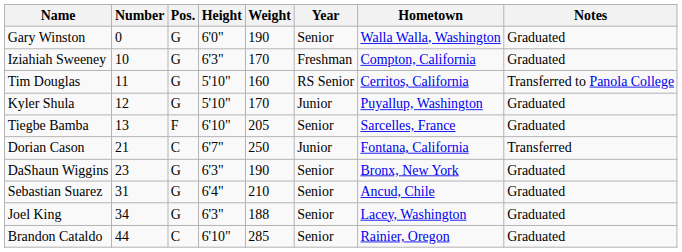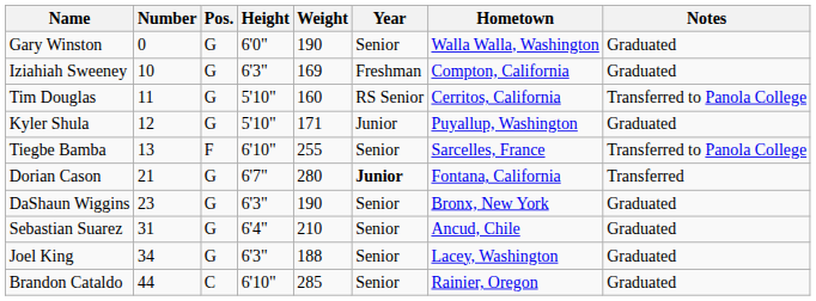Iziahiah Sweeney | Weight: 170 -> 169
Kyler Shula | Weight: 170 -> 171
Tiegbe Bamba | Weight: 205 -> 255
Tiegbe Bamba | Notes: Graduated -> Transferred to Panola College
Dorian Cason | Pos.: C -> G
Dorian Cason | Weight: 250 -> 280
Dorian Cason | Year: normal -> bold
